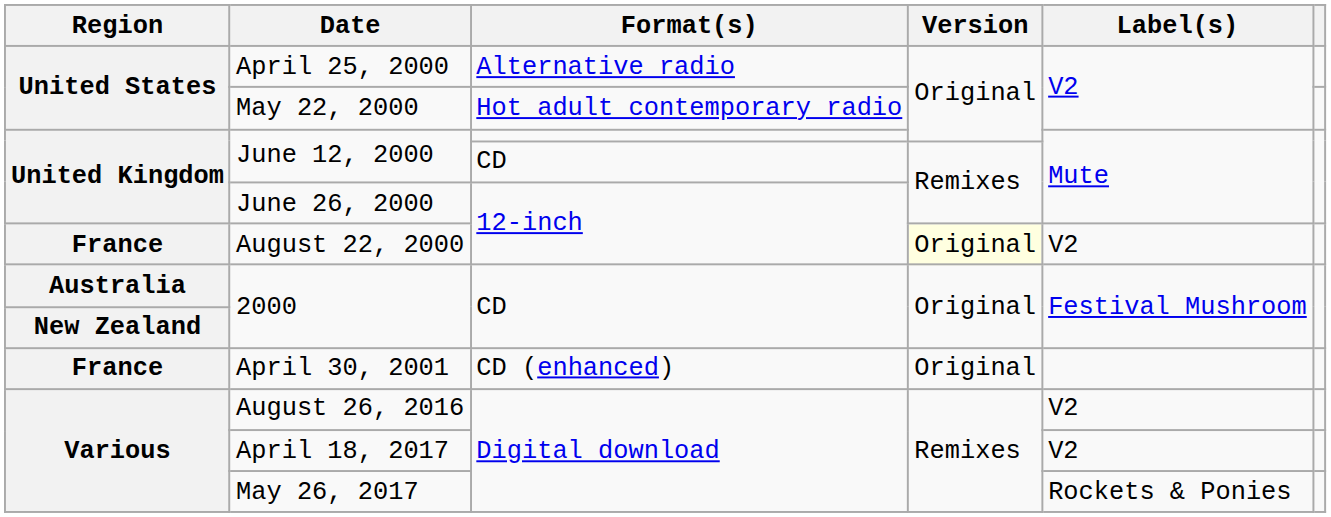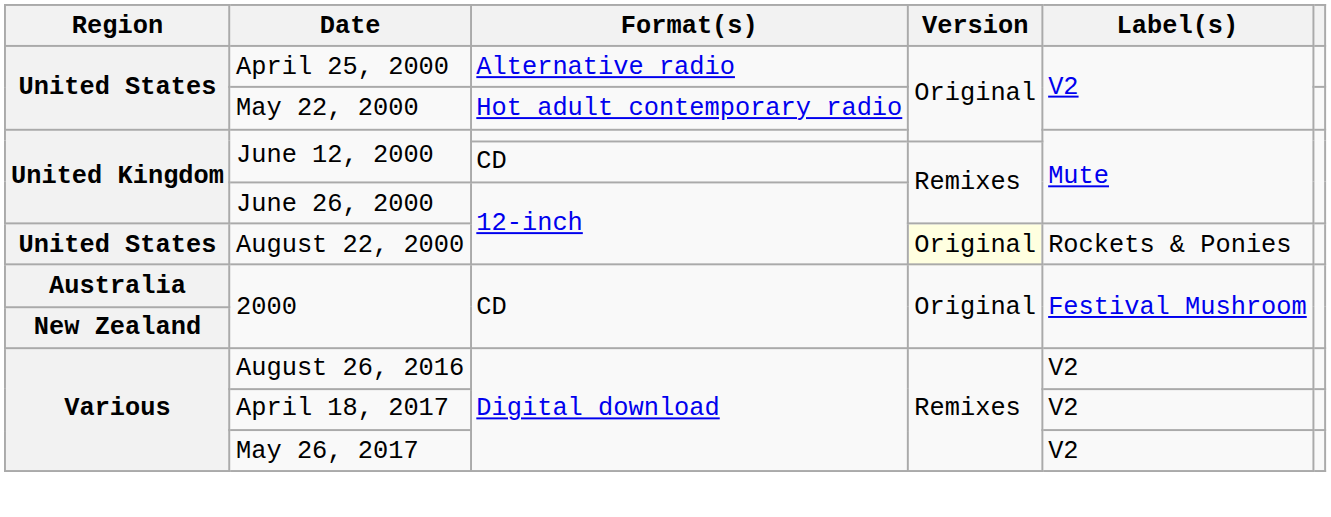August 22, 2000 | Region: France -> United States
August 22, 2000 | Label(s): V2 -> Rockets & Ponies
- row: France | April 30, 2001 | CD (enhanced) | Original
May 26, 2017 | Label(s): Rockets & Ponies -> V2
